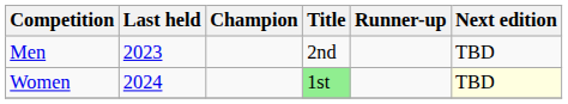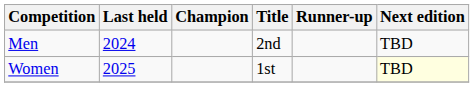Men | Last held: 2023 -> 2024
Women | Last held: 2024 -> 2025
Women | Title: lightgreen background -> no background
